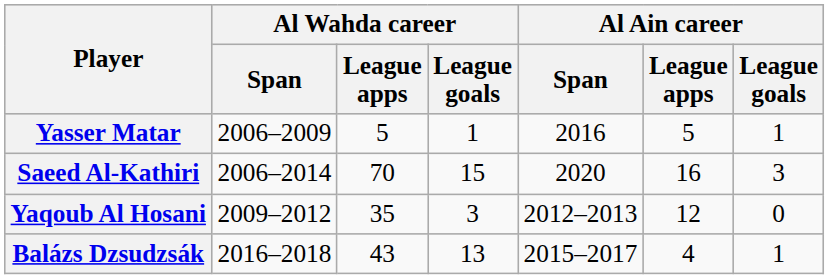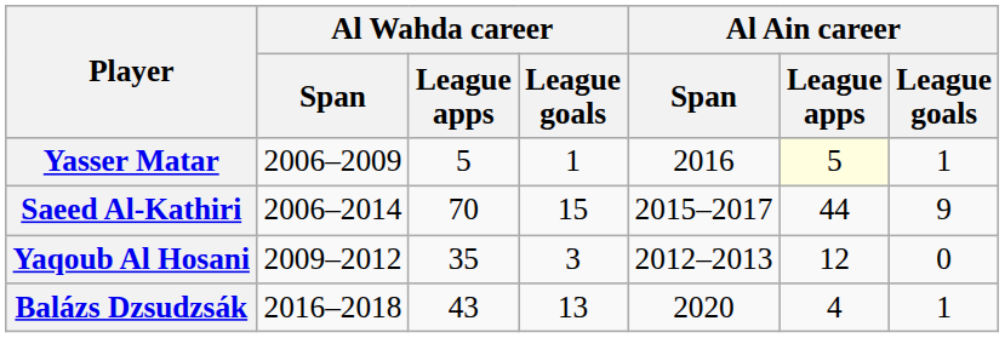Yasser Matar | Al Ain career / League apps: no background -> lightyellow background
Saeed Al-Kathiri | Al Ain career / Span: 2020 -> 2015–2017
Saeed Al-Kathiri | Al Ain career / League apps: 16 -> 44
Saeed Al-Kathiri | Al Ain career / League goals: 3 -> 9
Balázs Dzsudzsák | Al Ain career / Span: 2015–2017 -> 2020
